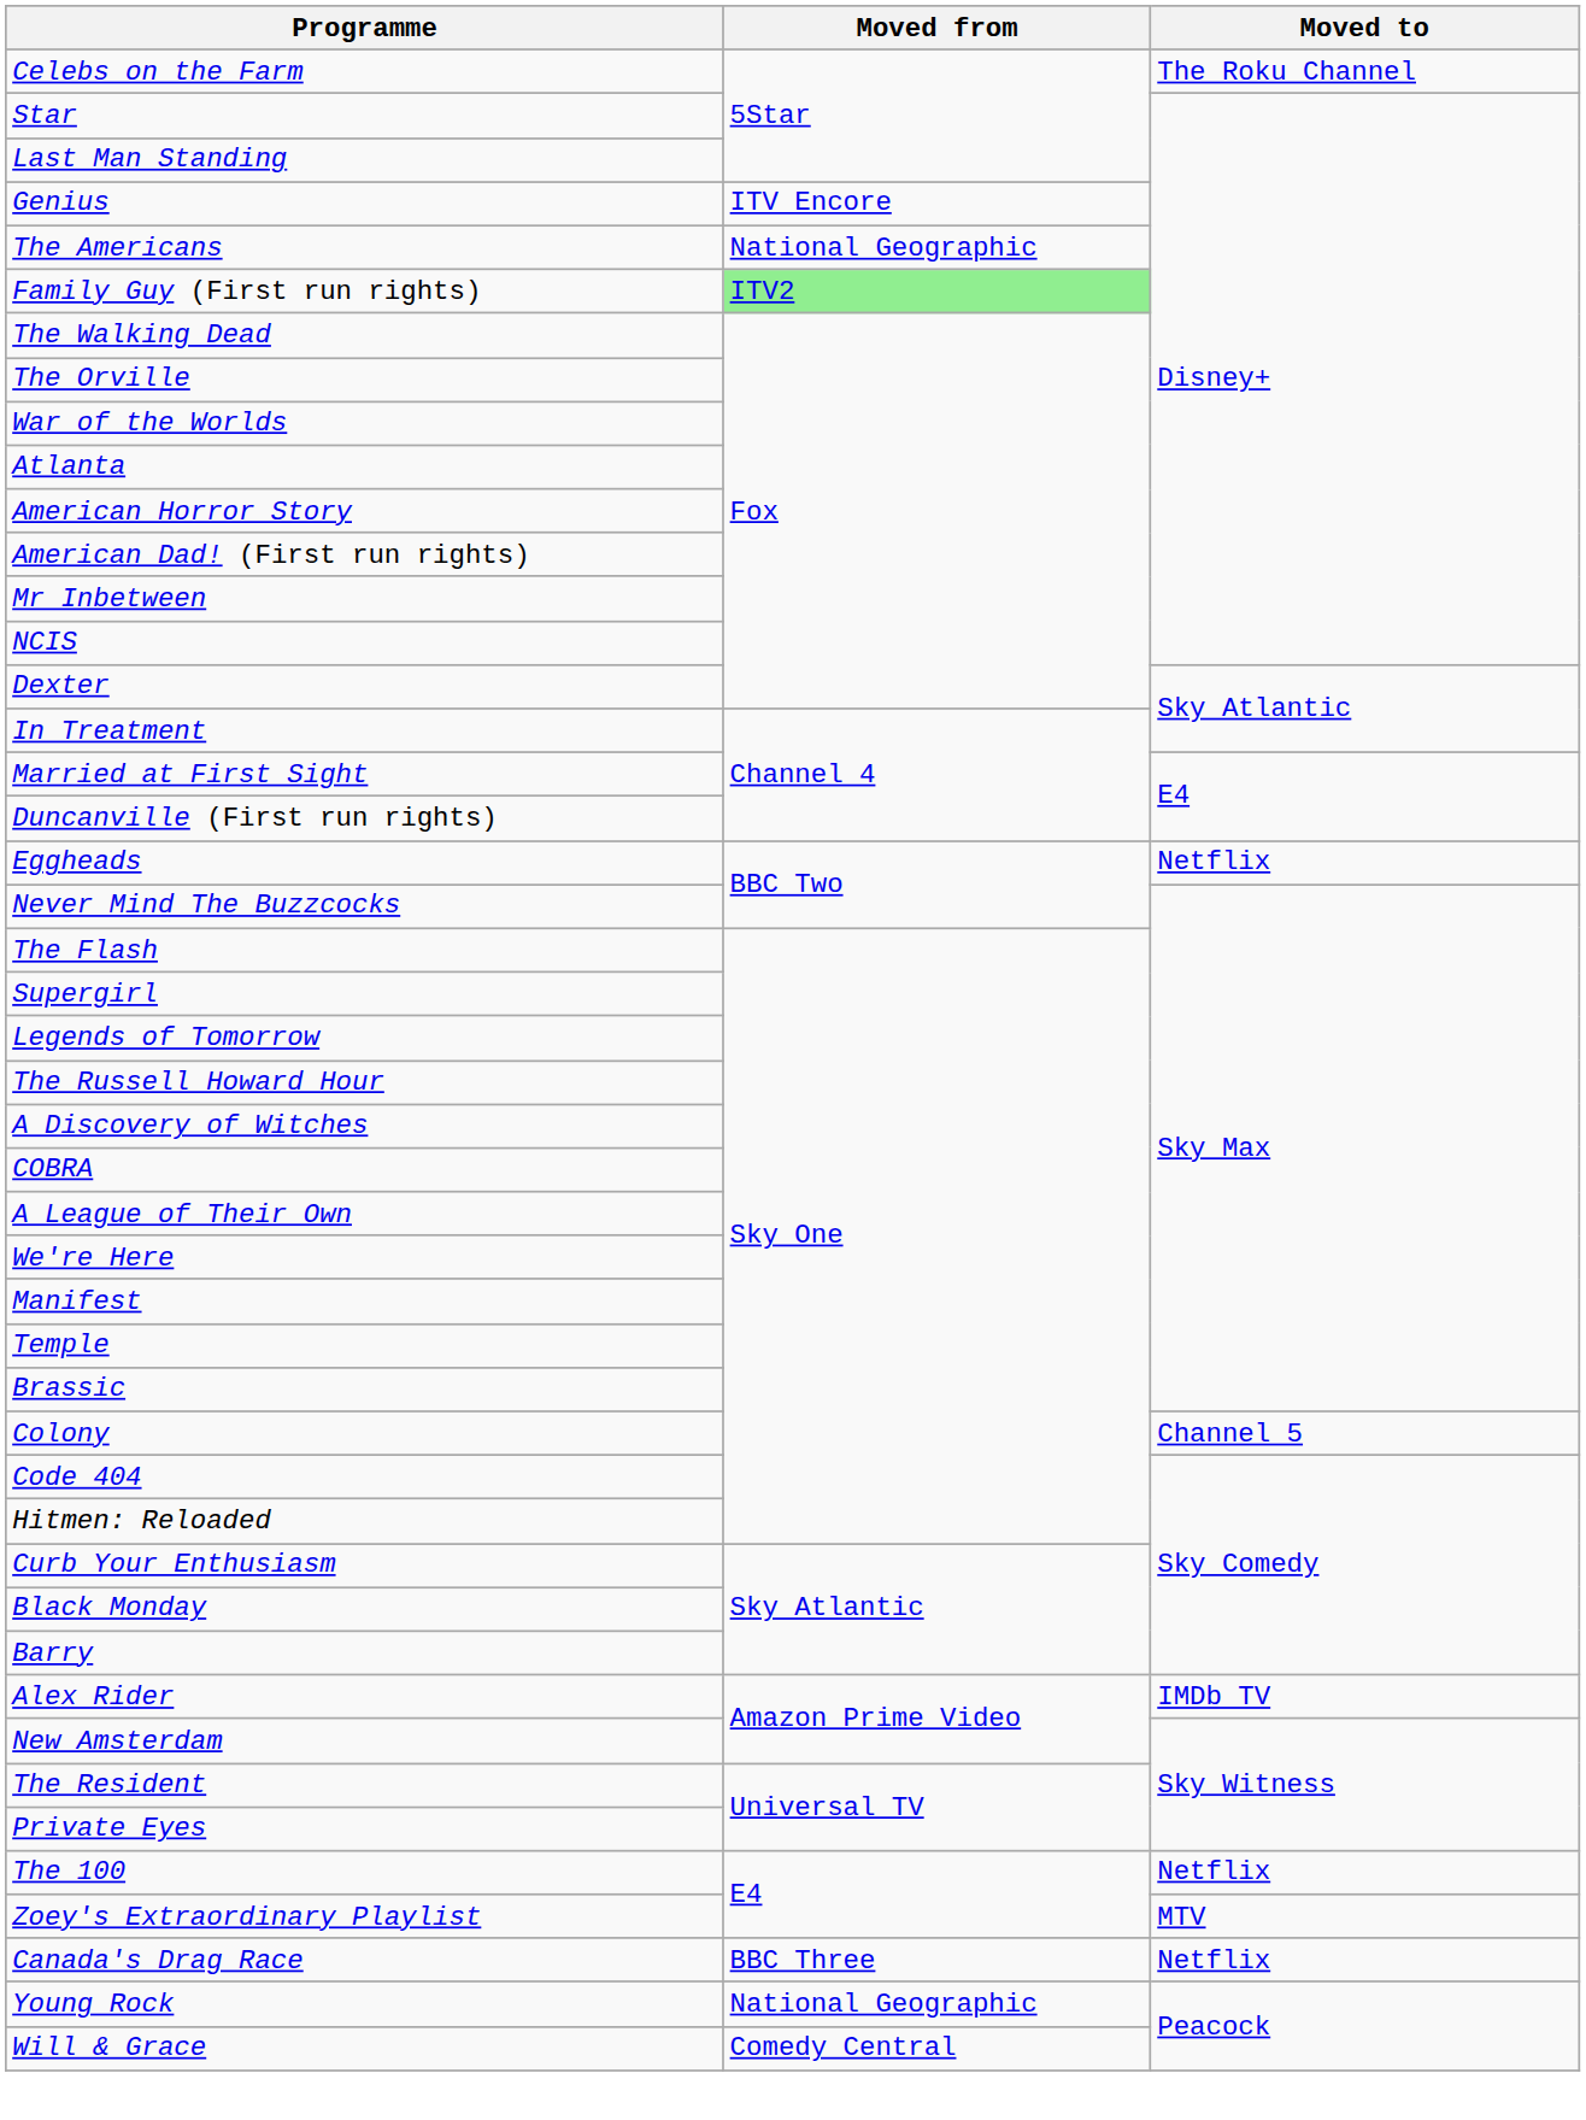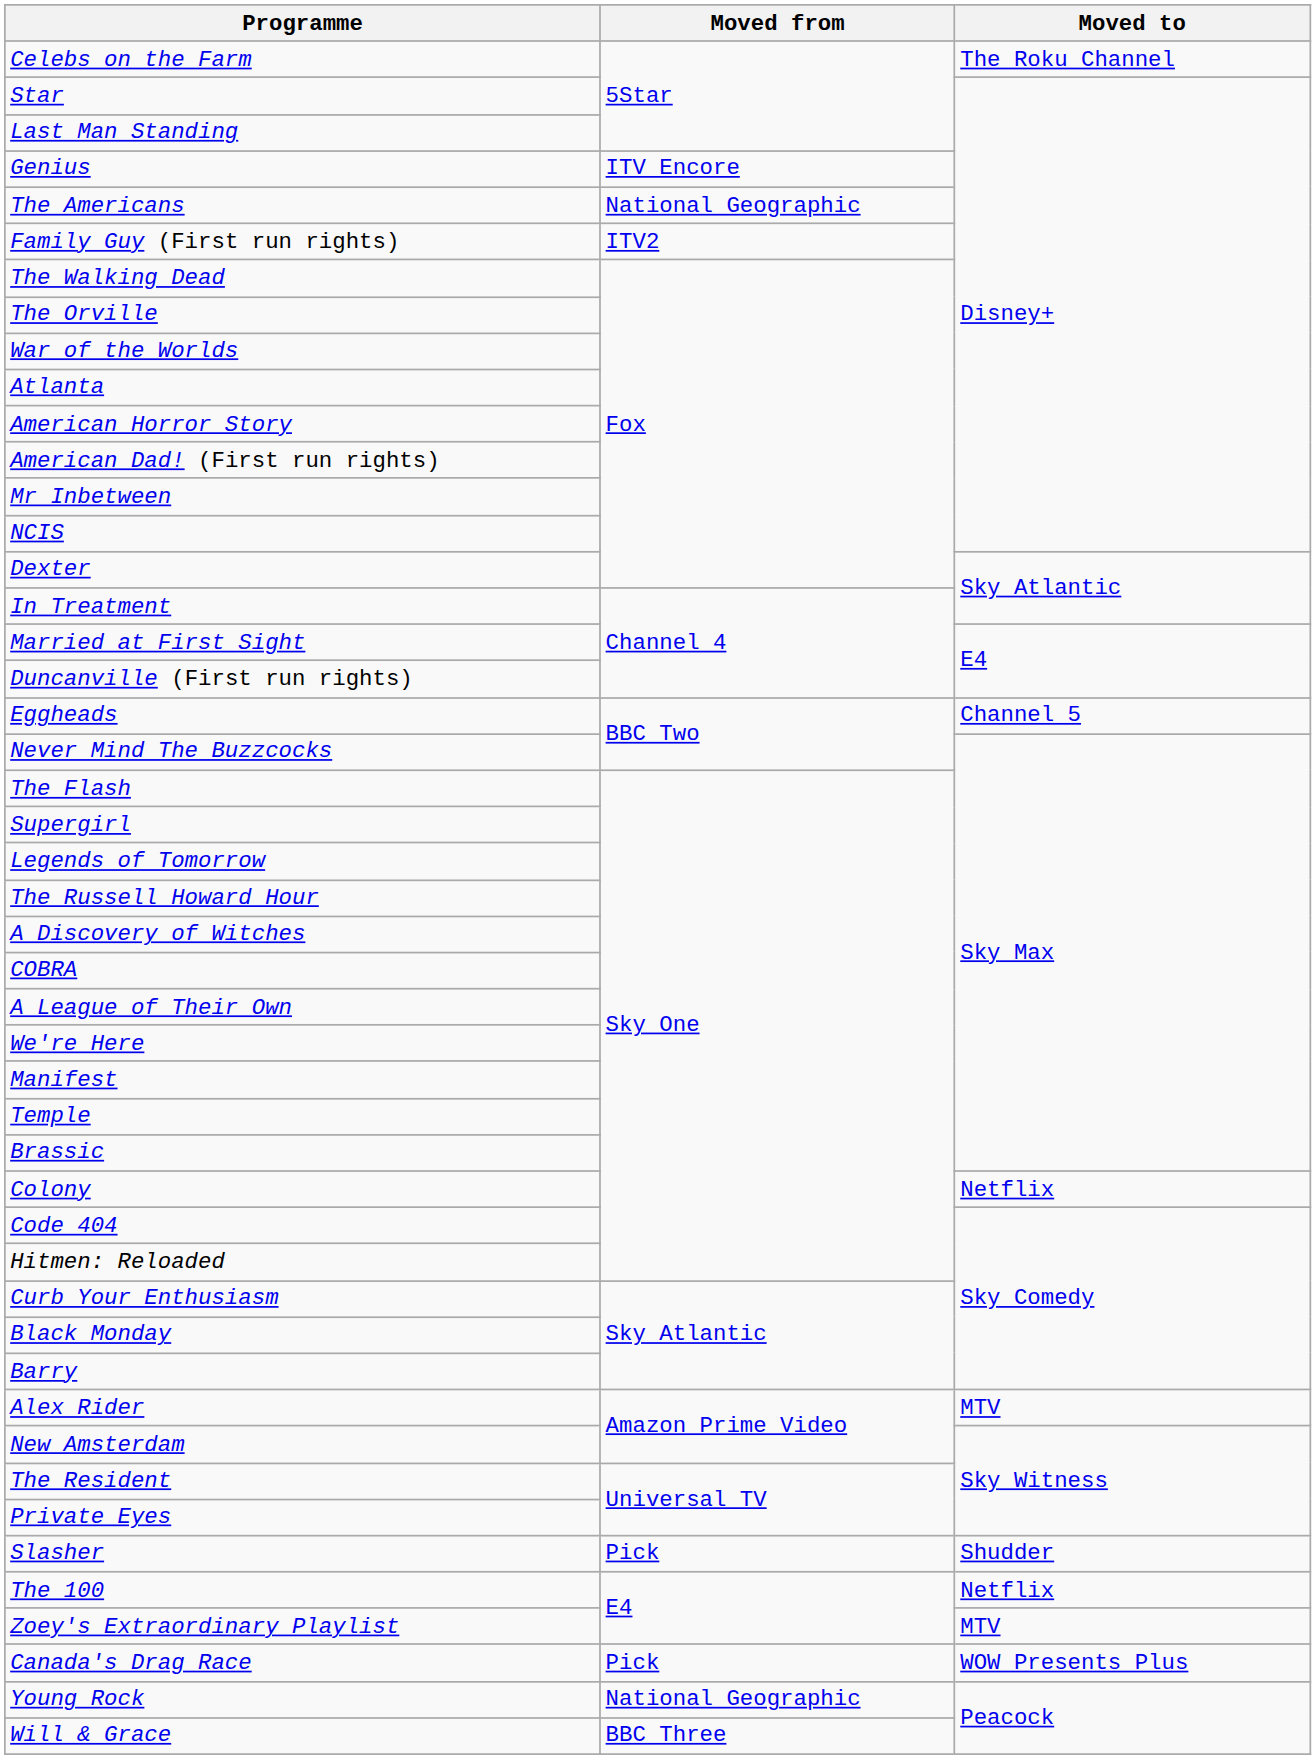Family Guy (First run rights) | Moved from: lightgreen background -> no background
Eggheads | Moved to: Netflix -> Channel 5
Colony | Moved to: Channel 5 -> Netflix
Alex Rider | Moved to: IMDb TV -> MTV
+ row: Slasher | Pick | Shudder
Canada's Drag Race | Moved from: BBC Three -> Pick
Canada's Drag Race | Moved to: Netflix -> WOW Presents Plus
Will & Grace | Moved from: Comedy Central -> BBC Three
